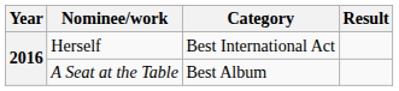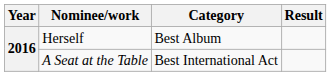Herself | Category: Best International Act -> Best Album
A Seat at the Table | Category: Best Album -> Best International Act
